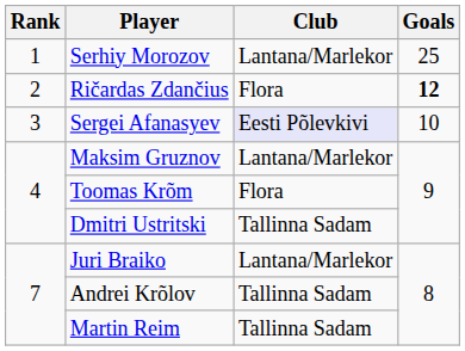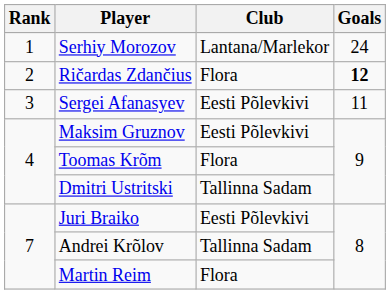Serhiy Morozov | Goals: 25 -> 24
Sergei Afanasyev | Club: lavender background -> no background
Sergei Afanasyev | Goals: 10 -> 11
Maksim Gruznov | Club: Lantana/Marlekor -> Eesti Põlevkivi
Juri Braiko | Club: Lantana/Marlekor -> Eesti Põlevkivi
Martin Reim | Club: Tallinna Sadam -> Flora
